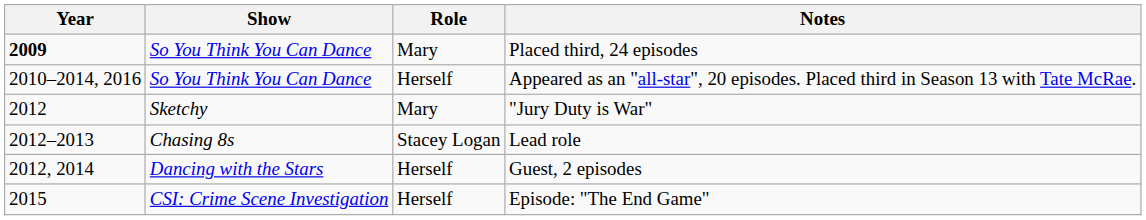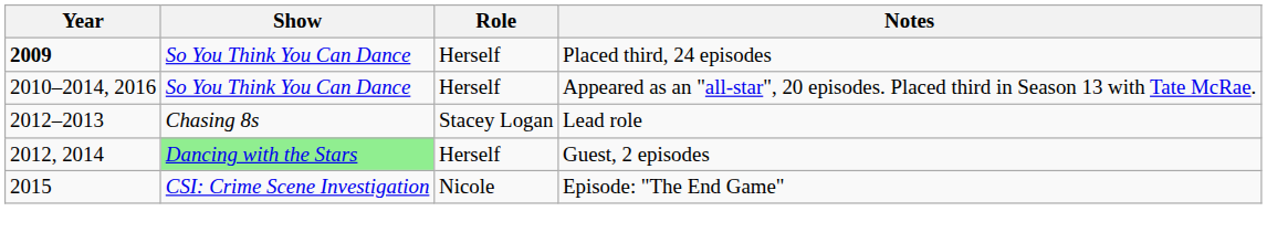Placed third, 24 episodes | Role: Mary -> Herself
- row: 2012 | Sketchy | Mary | "Jury Duty is War"
Guest, 2 episodes | Show: no background -> lightgreen background
Episode: "The End Game" | Role: Herself -> Nicole
